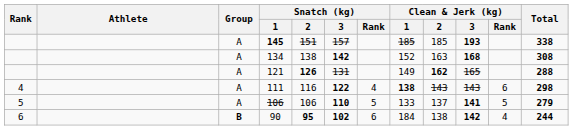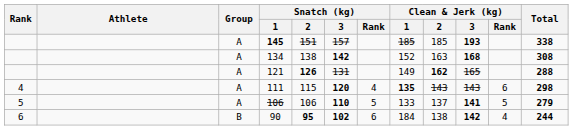111 | Snatch (kg) / 2: 116 -> 115
111 | Snatch (kg) / 3: 122 -> 120
111 | Clean & Jerk (kg) / 1: 138 -> 135
90 | Group: bold -> normal
